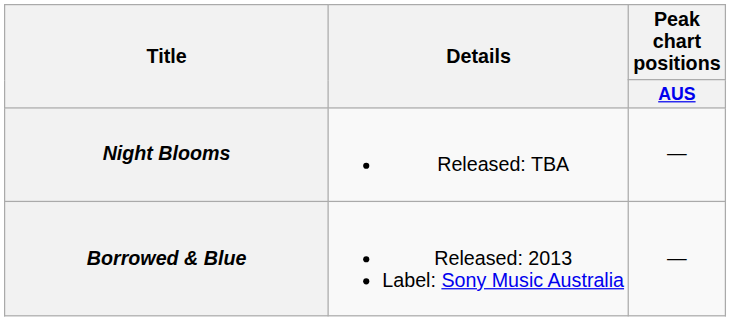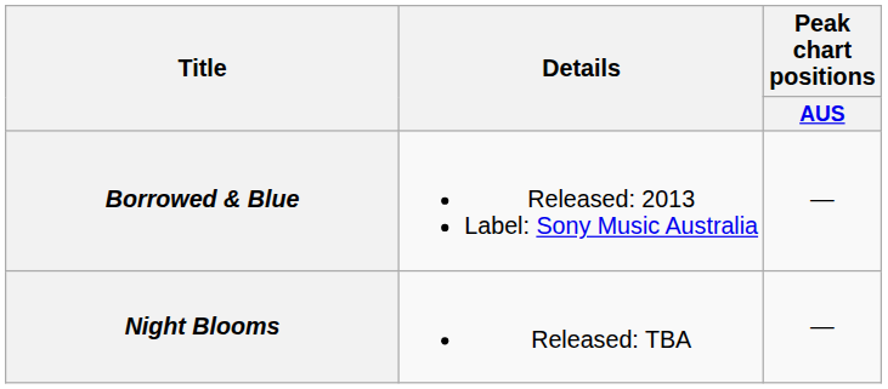rows swapped: Borrowed & Blue <-> Night Blooms
